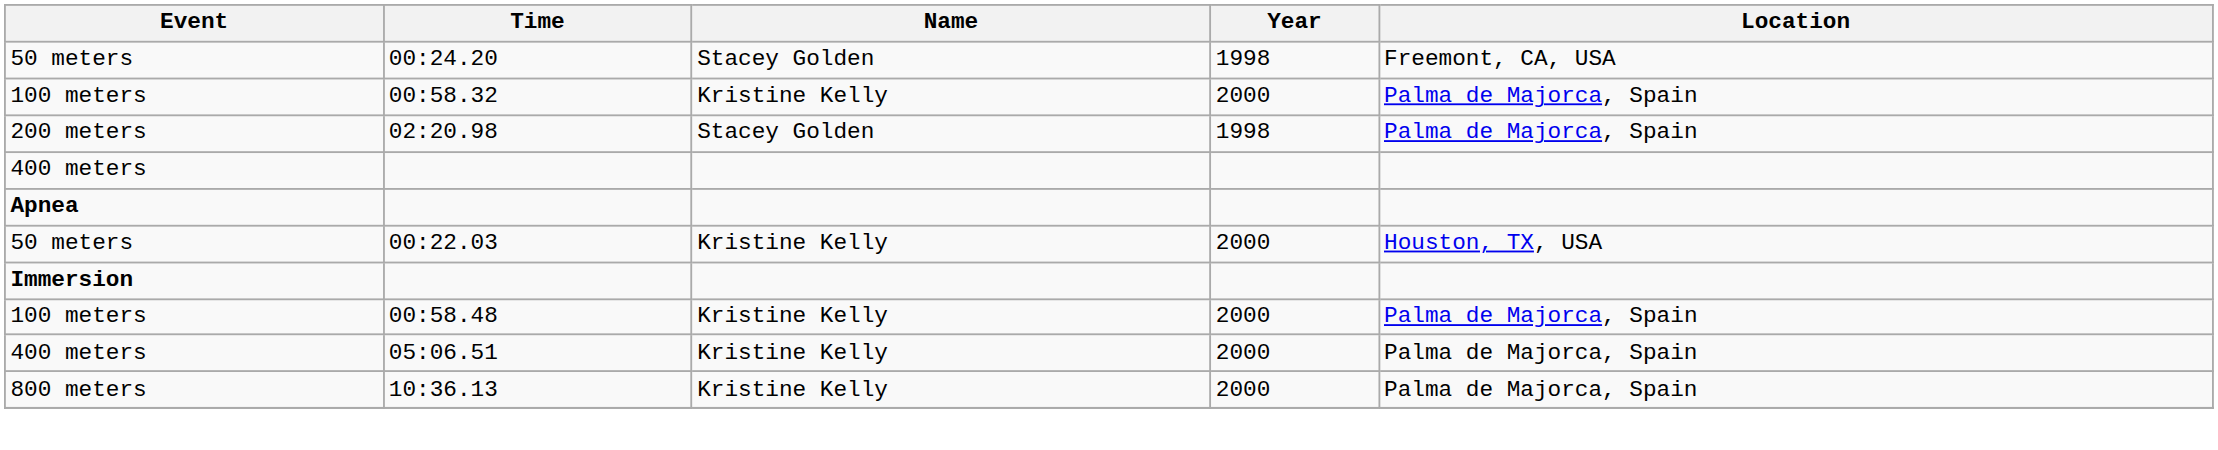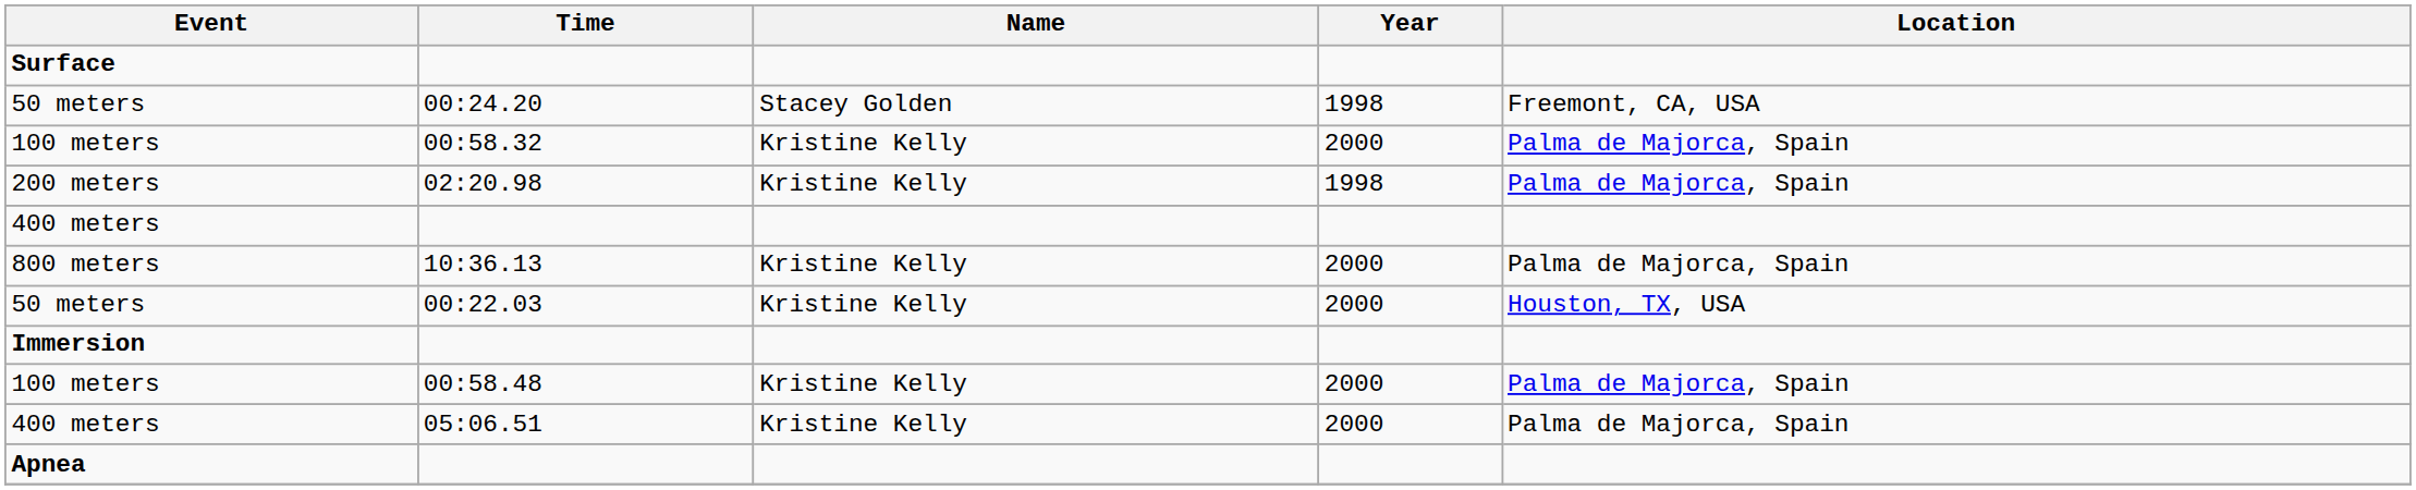+ row: Surface
200 meters | Name: Stacey Golden -> Kristine Kelly
rows swapped: Apnea <-> 800 meters
